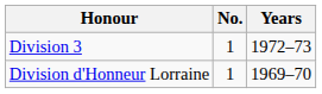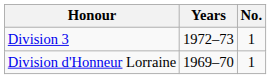columns swapped: No. <-> Years
